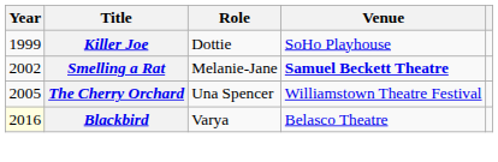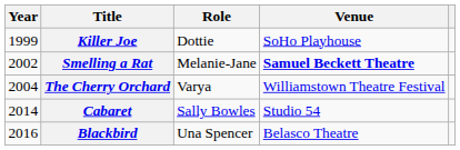The Cherry Orchard | Year: 2005 -> 2004
The Cherry Orchard | Role: Una Spencer -> Varya
+ row: 2014 | Cabaret | Sally Bowles | Studio 54
Blackbird | Year: lightyellow background -> no background
Blackbird | Role: Varya -> Una Spencer
